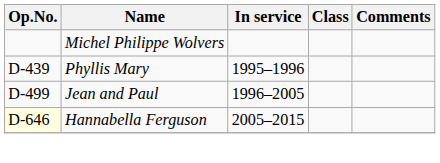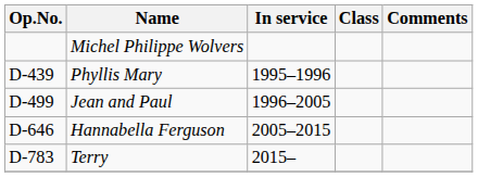Hannabella Ferguson | Op.No.: lightyellow background -> no background
+ row: D-783 | Terry | 2015–
